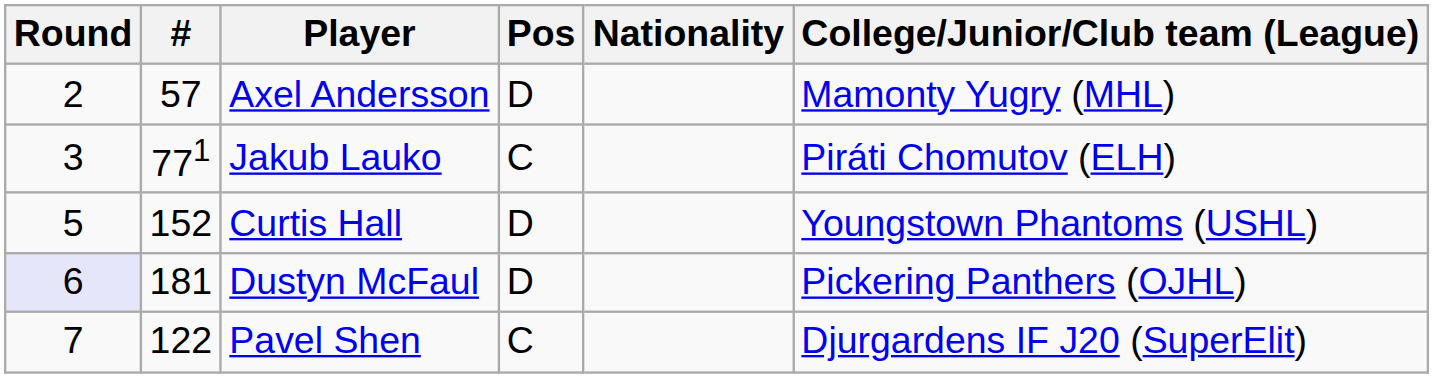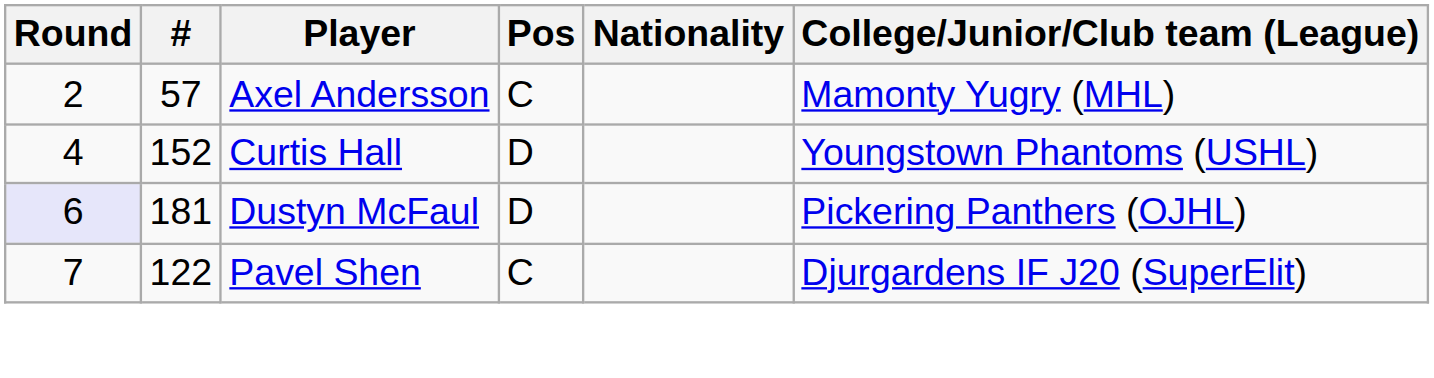Axel Andersson | Pos: D -> C
- row: 3 | 771 | Jakub Lauko | C | Piráti Chomutov (ELH)
Curtis Hall | Round: 5 -> 4
